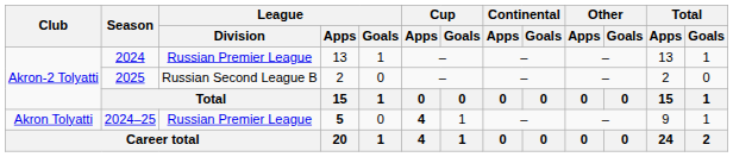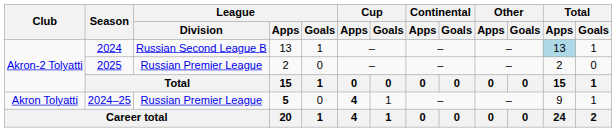2024 | League / Division: Russian Premier League -> Russian Second League B
2024 | Total / Apps: no background -> lightblue background
2025 | League / Division: Russian Second League B -> Russian Premier League
